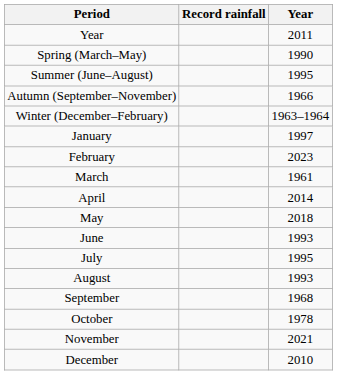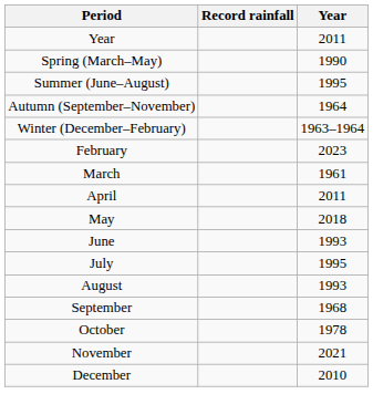Autumn (September–November) | Year: 1966 -> 1964
- row: January | 1997
April | Year: 2014 -> 2011
